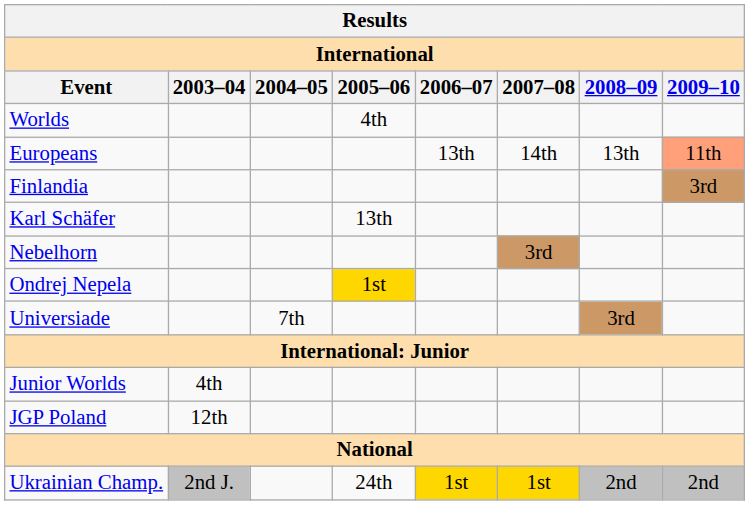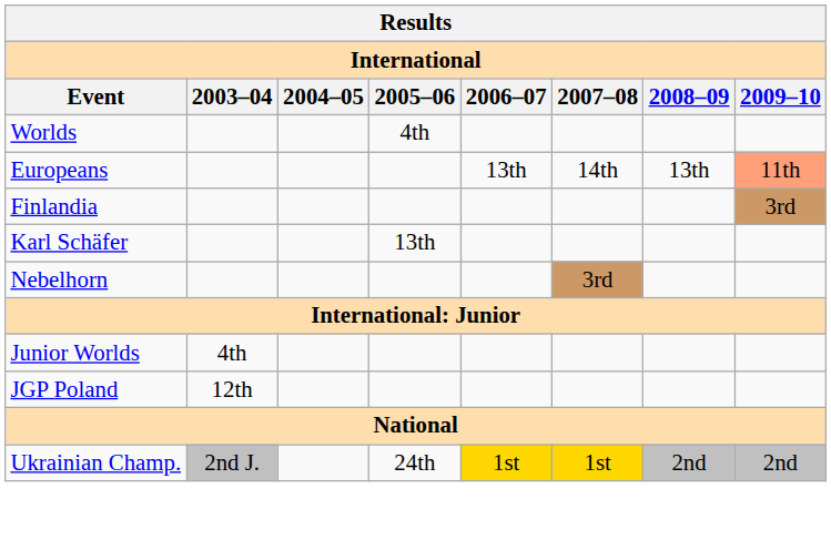- row: Ondrej Nepela | 1st
- row: Universiade | 7th | 3rd
